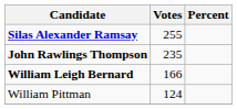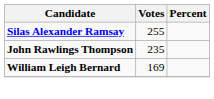William Leigh Bernard | Votes: 166 -> 169
- row: William Pittman | 124
